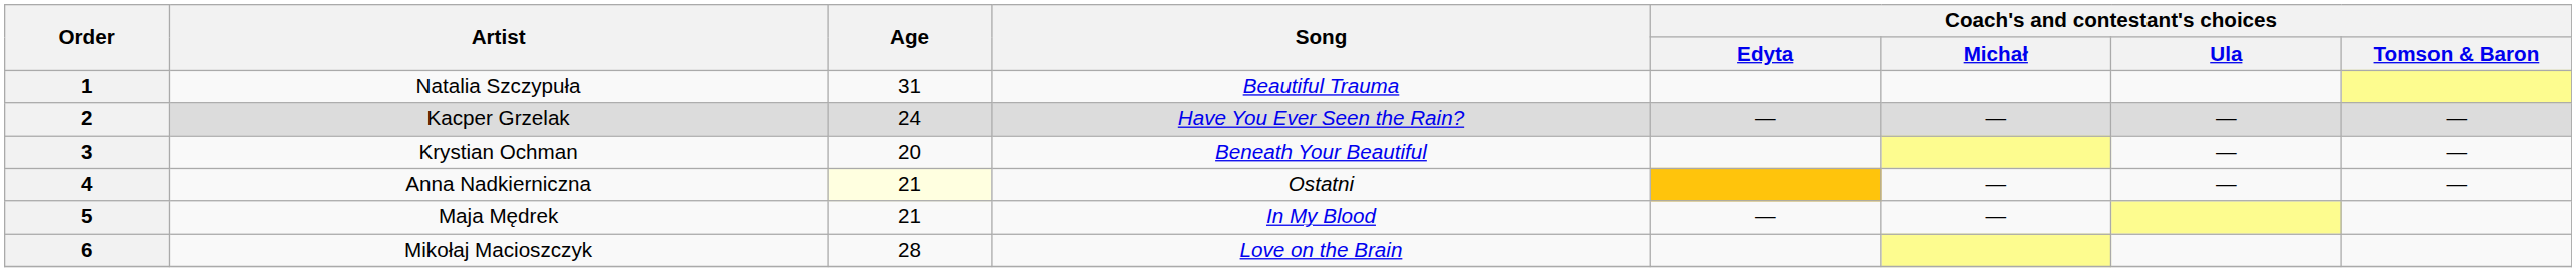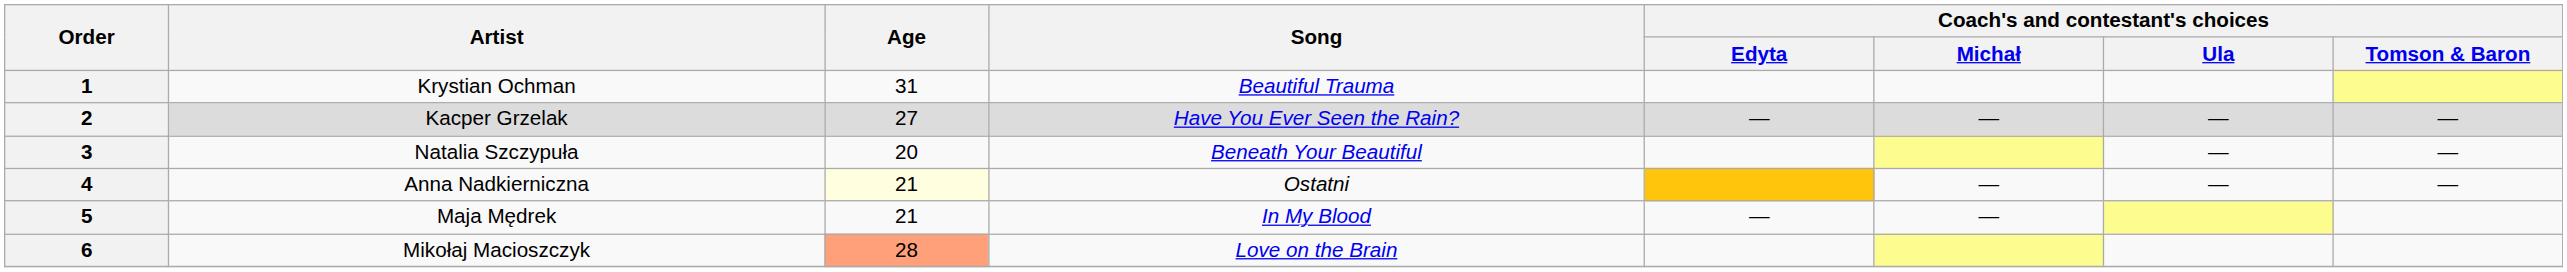1 | Artist: Natalia Szczypuła -> Krystian Ochman
2 | Age: 24 -> 27
3 | Artist: Krystian Ochman -> Natalia Szczypuła
6 | Age: no background -> lightsalmon background
